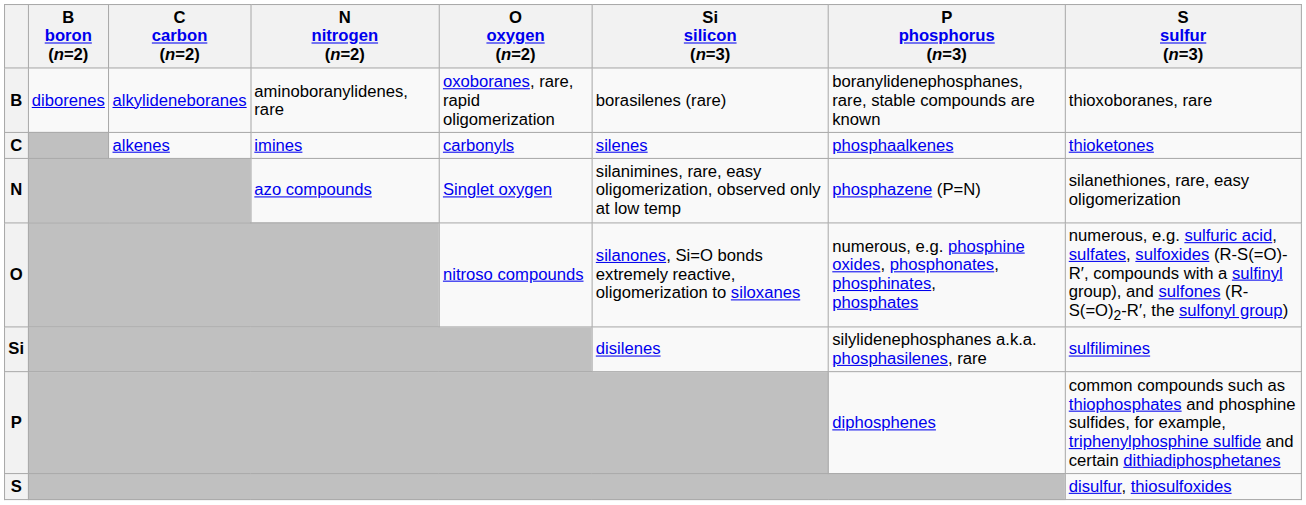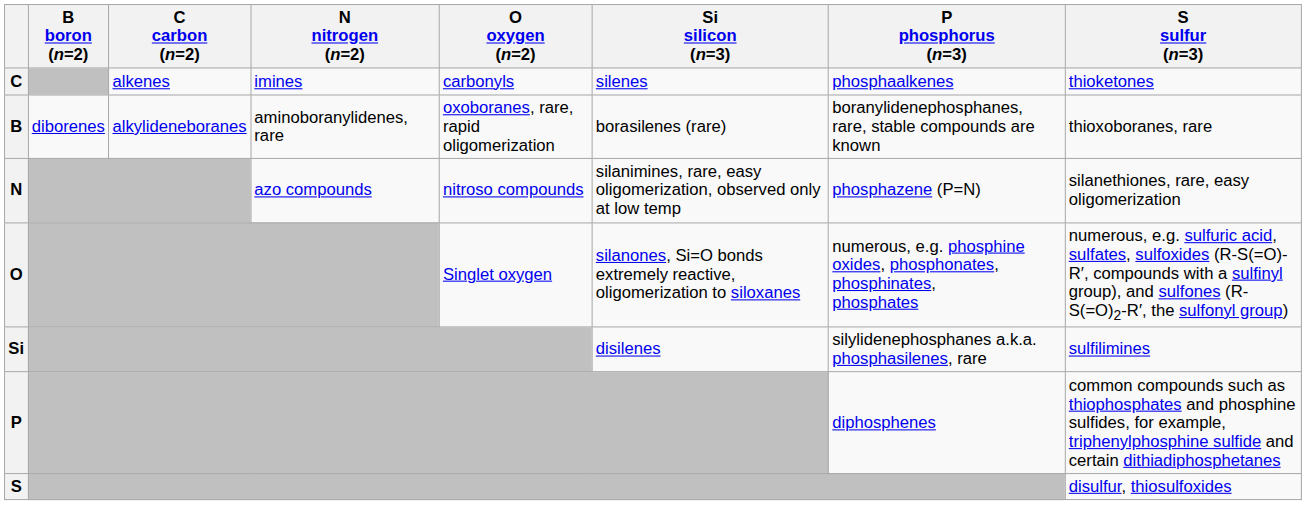rows swapped: B <-> C
N | O oxygen (n=2): Singlet oxygen -> nitroso compounds
O | O oxygen (n=2): nitroso compounds -> Singlet oxygen
